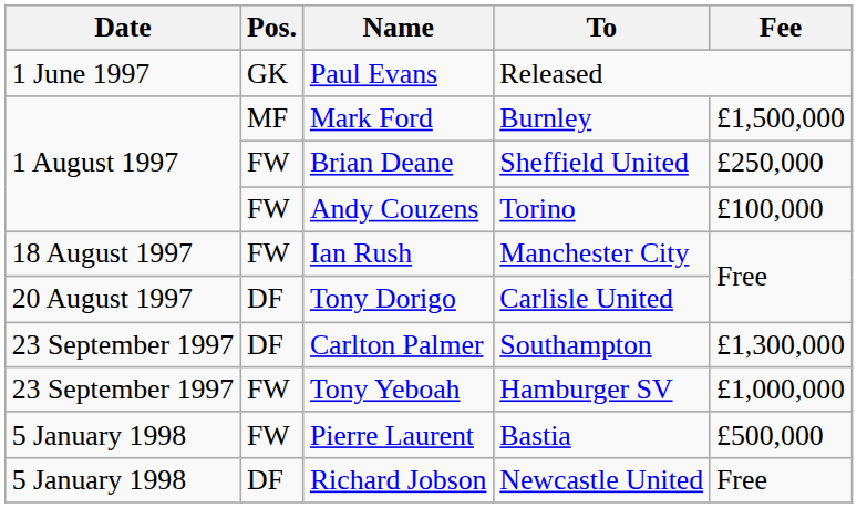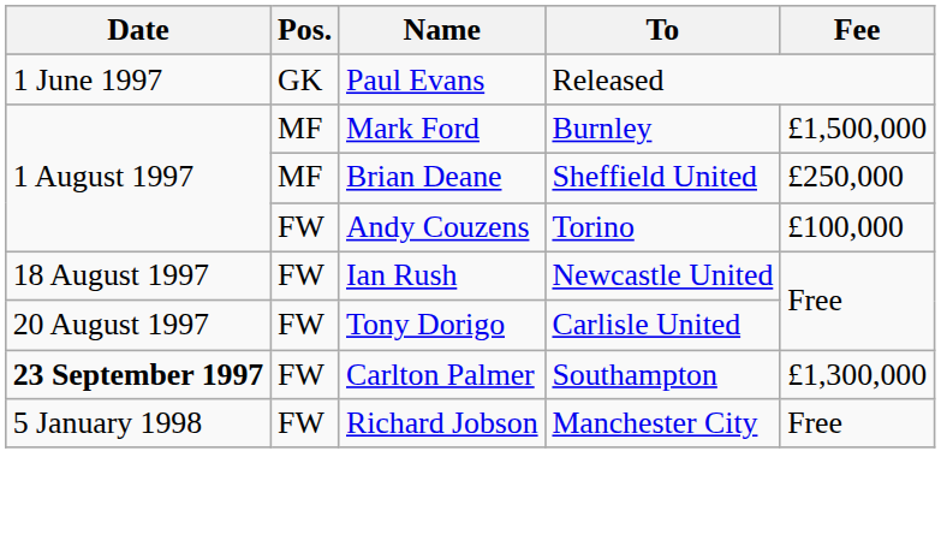Brian Deane | Pos.: FW -> MF
Ian Rush | To: Manchester City -> Newcastle United
Tony Dorigo | Pos.: DF -> FW
Carlton Palmer | Date: normal -> bold
Carlton Palmer | Pos.: DF -> FW
- row: 23 September 1997 | FW | Tony Yeboah | Hamburger SV | £1,000,000
- row: 5 January 1998 | FW | Pierre Laurent | Bastia | £500,000
Richard Jobson | Pos.: DF -> FW
Richard Jobson | To: Newcastle United -> Manchester City
